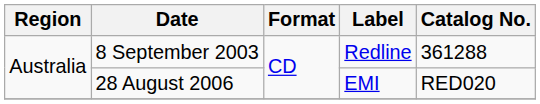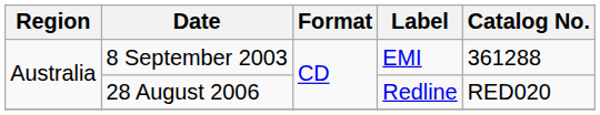8 September 2003 | Label: Redline -> EMI
28 August 2006 | Label: EMI -> Redline
